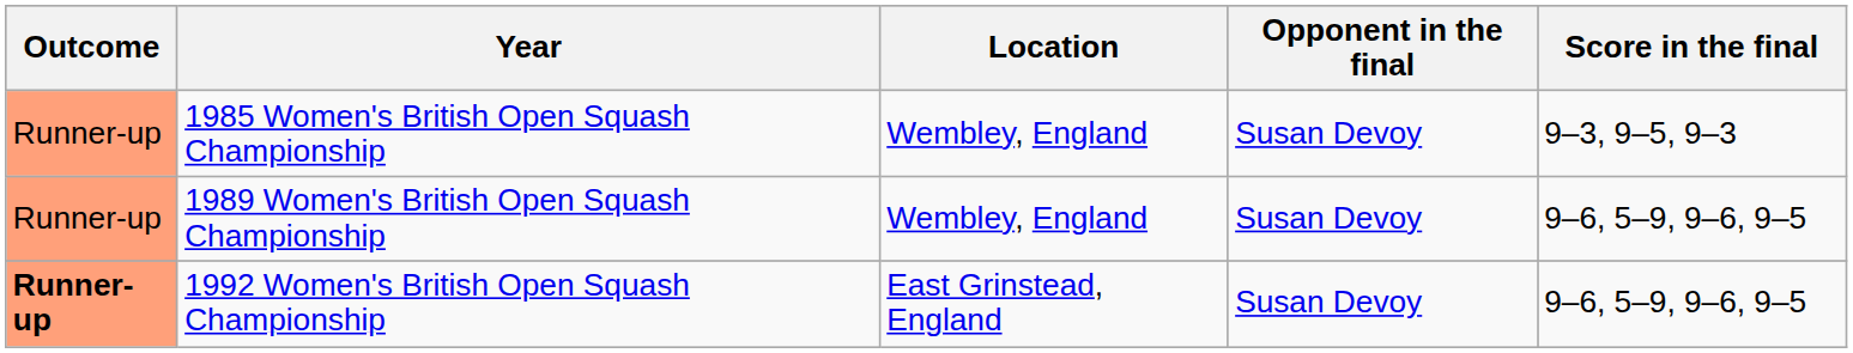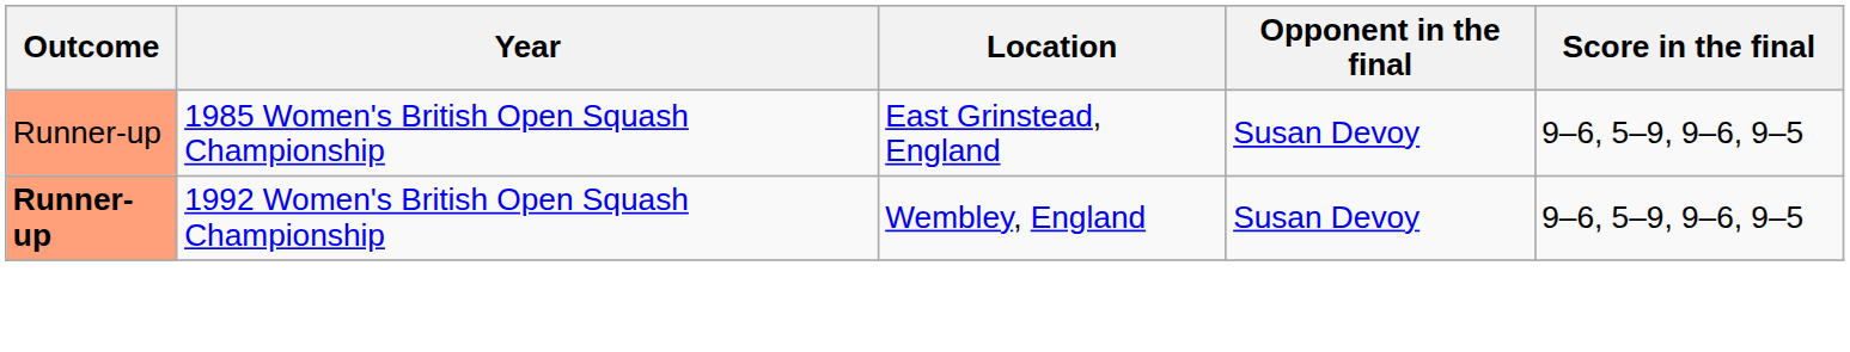1985 Women's British Open Squash Championship | Location: Wembley, England -> East Grinstead, England
1985 Women's British Open Squash Championship | Score in the final: 9–3, 9–5, 9–3 -> 9–6, 5–9, 9–6, 9–5
- row: Runner-up | 1989 Women's British Open Squash Championship | Wembley, England | Susan Devoy | 9–6, 5–9, 9–6, 9–5
1992 Women's British Open Squash Championship | Location: East Grinstead, England -> Wembley, England
